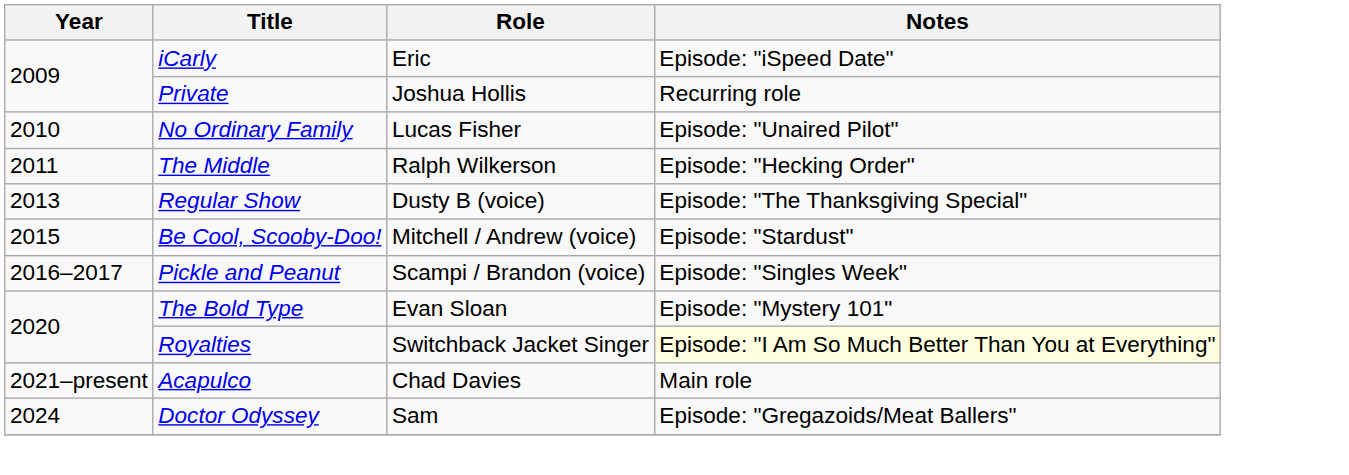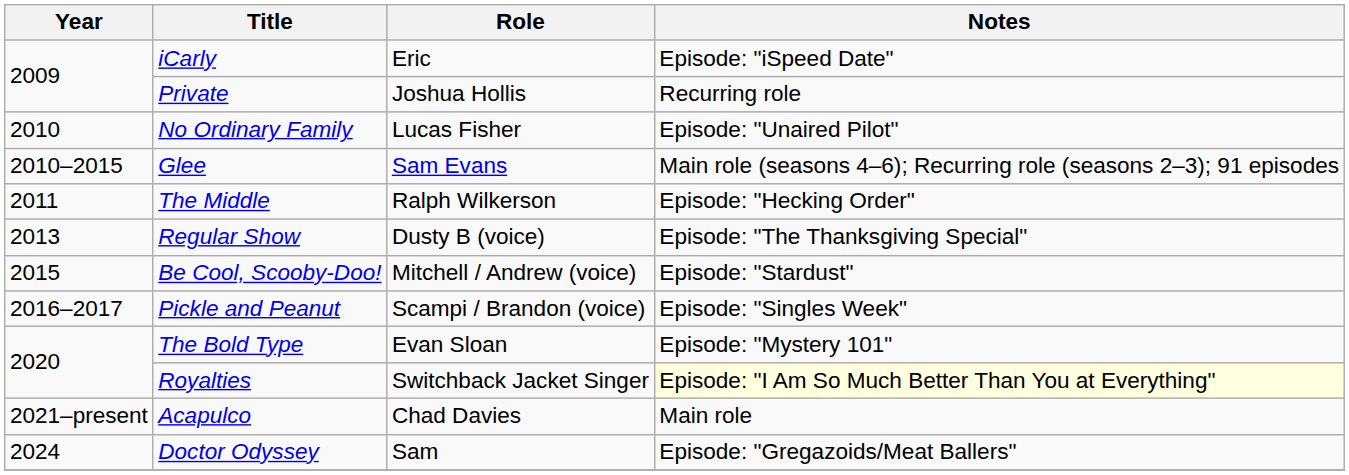+ row: 2010–2015 | Glee | Sam Evans | Main role (seasons 4–6); Recurring role (seasons 2–3); 91 episodes
